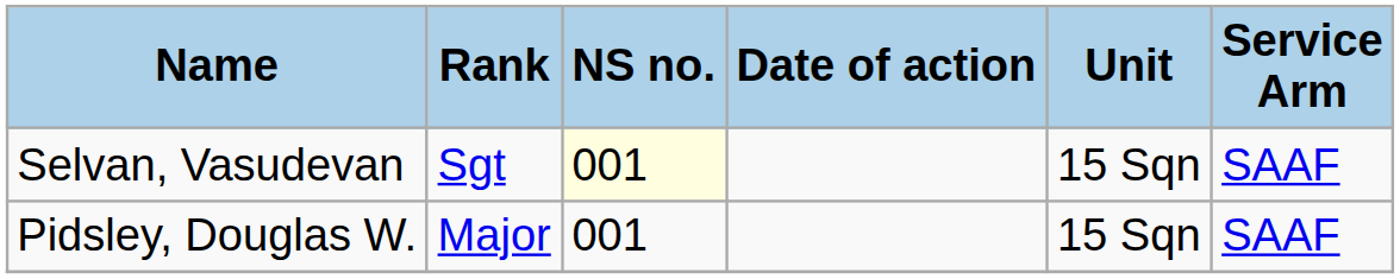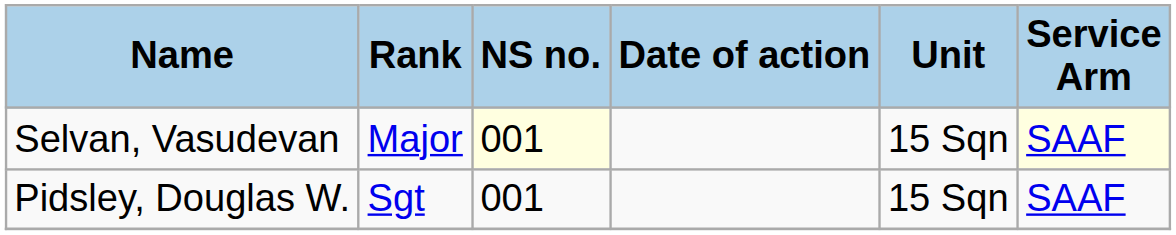Selvan, Vasudevan | Rank: Sgt -> Major
Selvan, Vasudevan | Service Arm: no background -> lightyellow background
Pidsley, Douglas W. | Rank: Major -> Sgt
